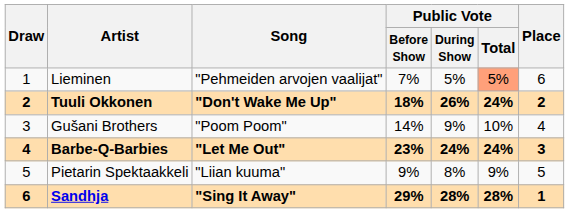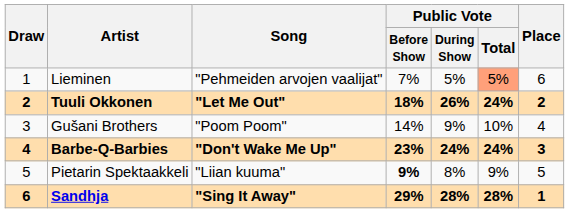Tuuli Okkonen | Song: "Don't Wake Me Up" -> "Let Me Out"
Barbe-Q-Barbies | Song: "Let Me Out" -> "Don't Wake Me Up"
Pietarin Spektaakkeli | Public Vote / Before Show: normal -> bold
